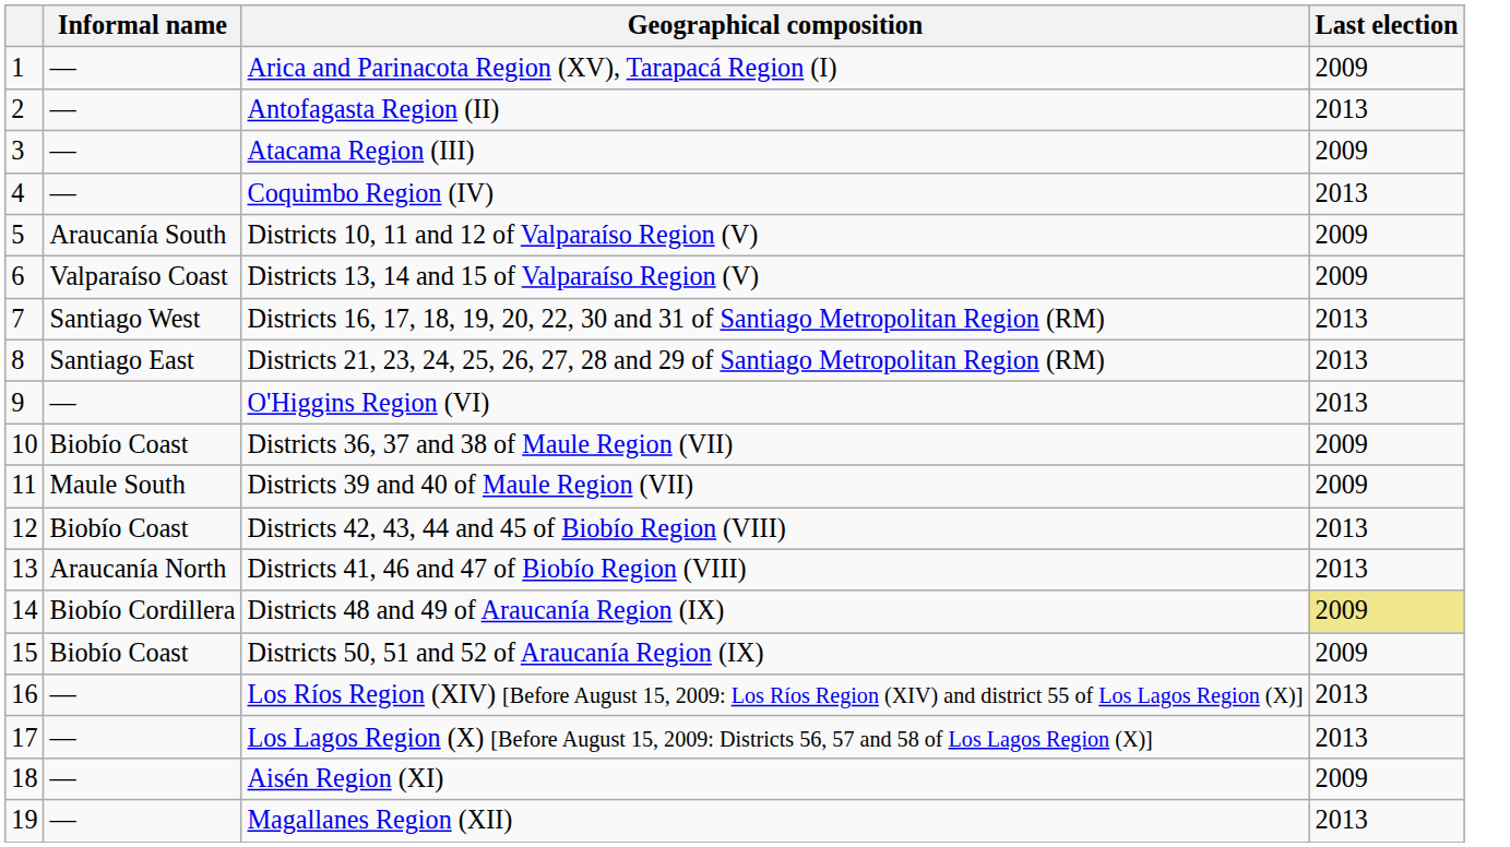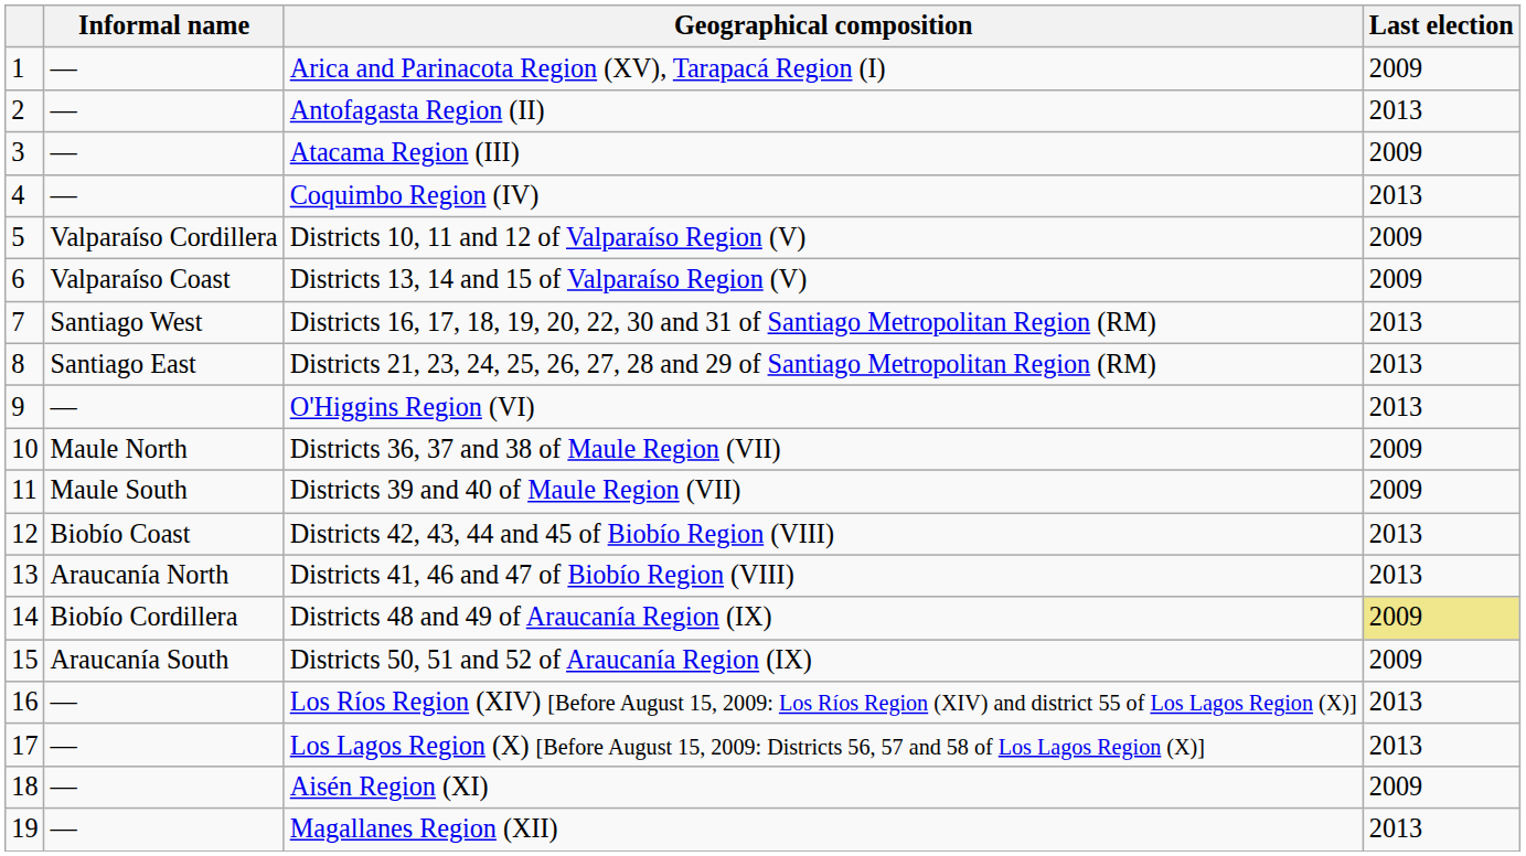Districts 10, 11 and 12 of Valparaíso Region (V) | Informal name: Araucanía South -> Valparaíso Cordillera
Districts 36, 37 and 38 of Maule Region (VII) | Informal name: Biobío Coast -> Maule North
Districts 50, 51 and 52 of Araucanía Region (IX) | Informal name: Biobío Coast -> Araucanía South
